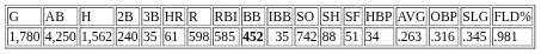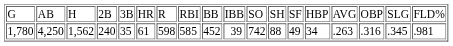1,780 | column 9: bold -> normal
1,780 | column 10: 35 -> 39
1,780 | column 13: 51 -> 49
